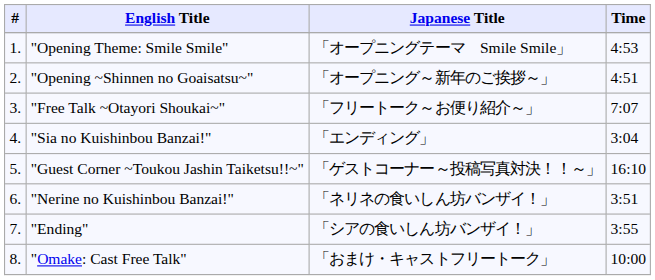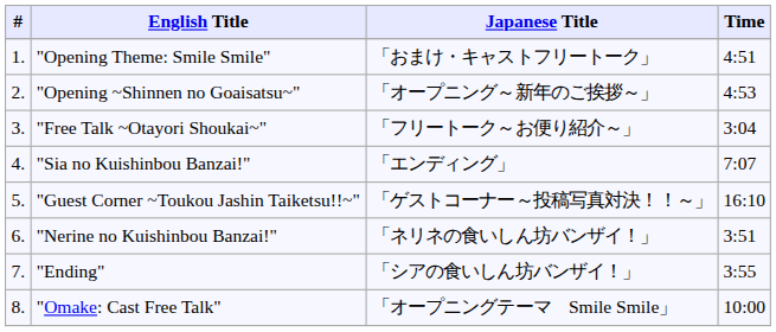"Opening Theme: Smile Smile" | Japanese Title: 「オープニングテーマ Smile Smile」 -> 「おまけ・キャストフリートーク」
"Opening Theme: Smile Smile" | Time: 4:53 -> 4:51
"Opening ~Shinnen no Goaisatsu~" | Time: 4:51 -> 4:53
"Free Talk ~Otayori Shoukai~" | Time: 7:07 -> 3:04
"Sia no Kuishinbou Banzai!" | Time: 3:04 -> 7:07
"Omake: Cast Free Talk" | Japanese Title: 「おまけ・キャストフリートーク」 -> 「オープニングテーマ Smile Smile」
